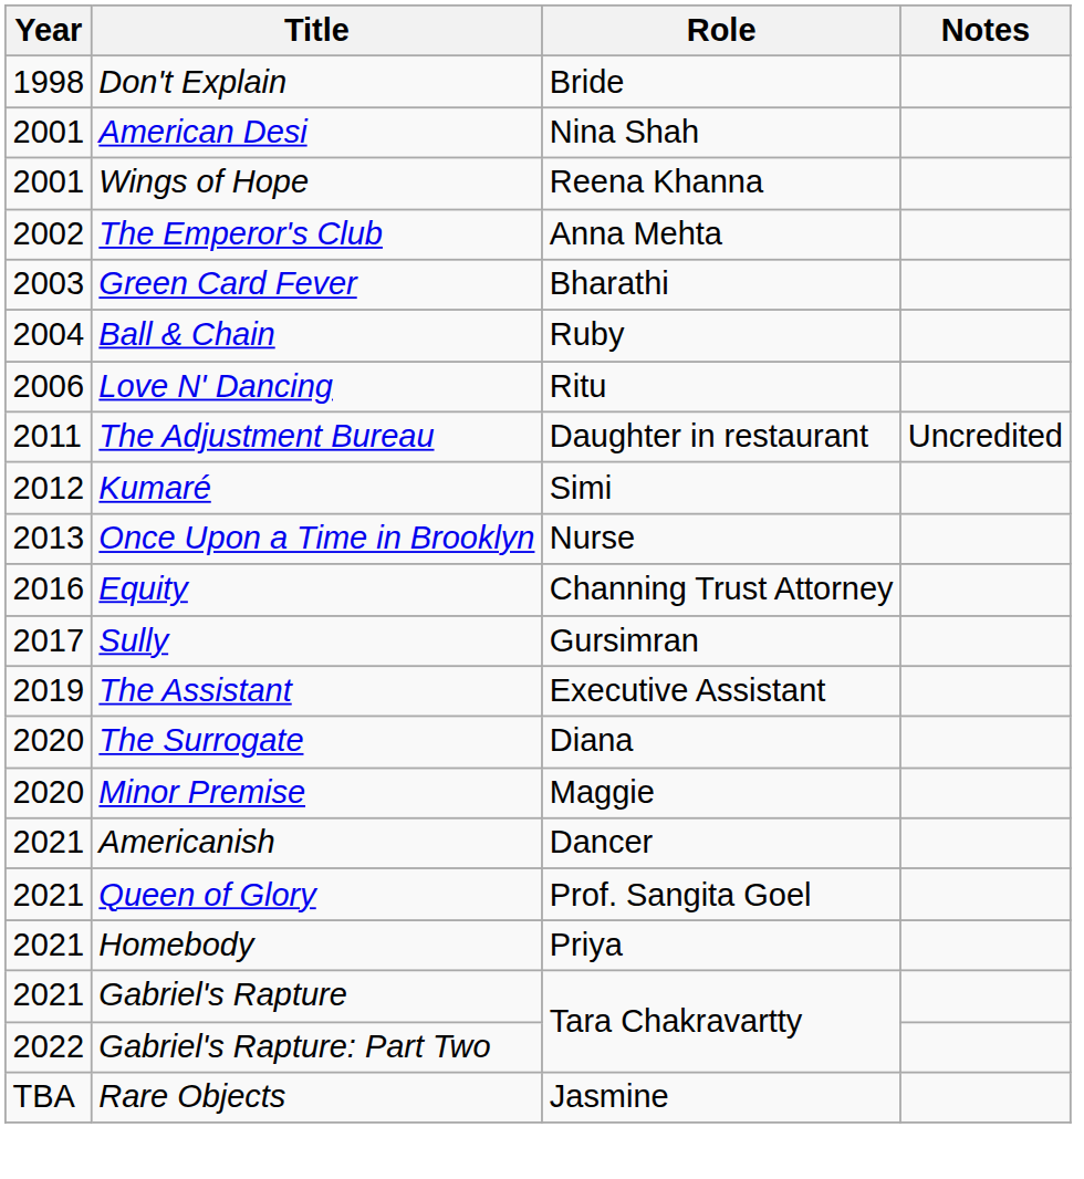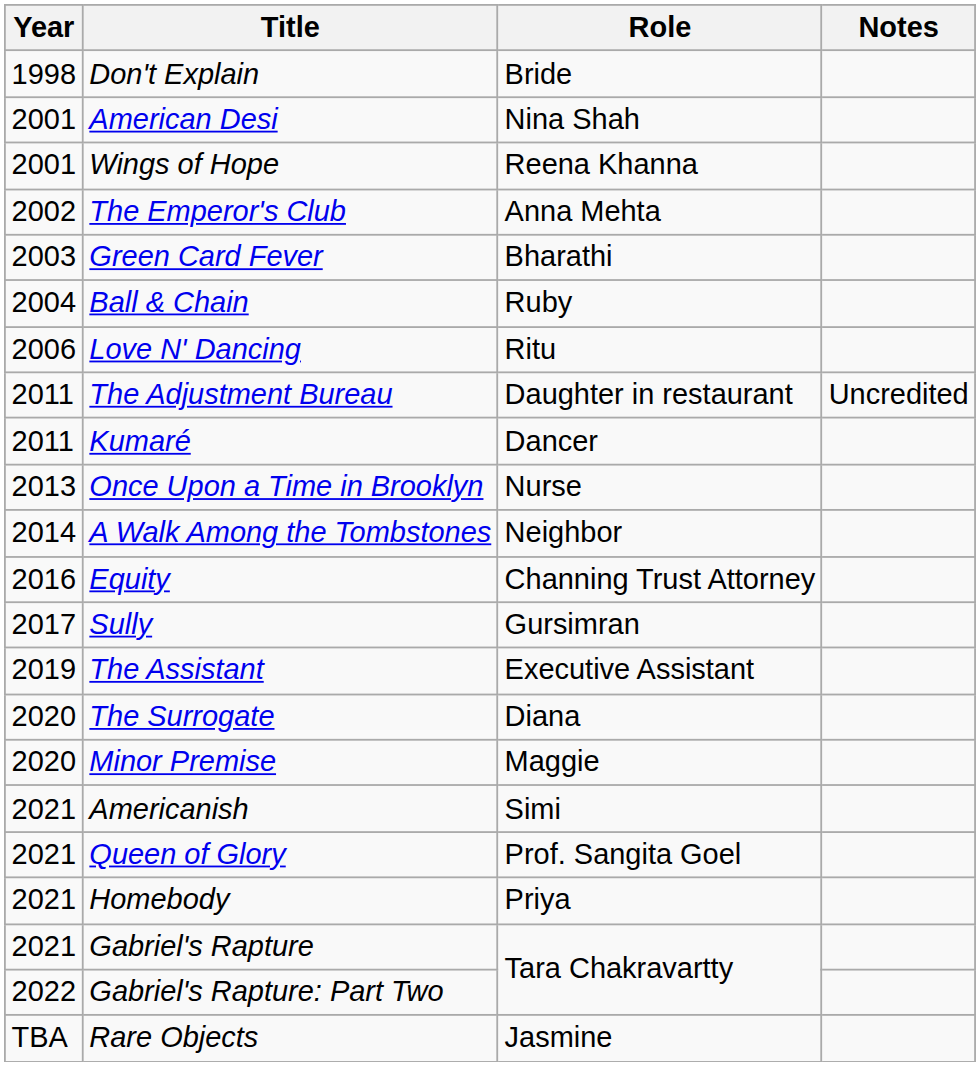Kumaré | Year: 2012 -> 2011
Kumaré | Role: Simi -> Dancer
+ row: 2014 | A Walk Among the Tombstones | Neighbor
Americanish | Role: Dancer -> Simi
